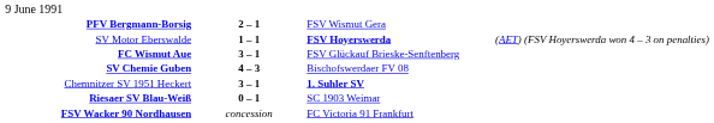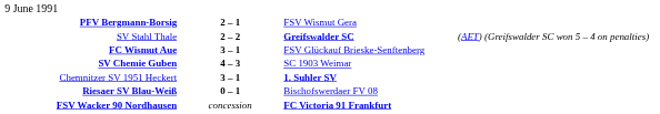- row: SV Motor Eberswalde | 1 – 1 | FSV Hoyerswerda | (AET) (FSV Hoyerswerda won 4 – 3 on penalties)
+ row: SV Stahl Thale | 2 – 2 | Greifswalder SC | (AET) (Greifswalder SC won 5 – 4 on penalties)
SV Chemie Guben | column 3: Bischofswerdaer FV 08 -> SC 1903 Weimar
Riesaer SV Blau-Weiß | column 3: SC 1903 Weimar -> Bischofswerdaer FV 08
FSV Wacker 90 Nordhausen | column 3: normal -> bold
